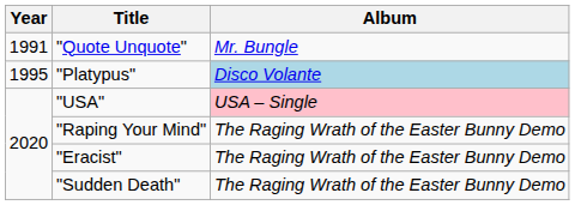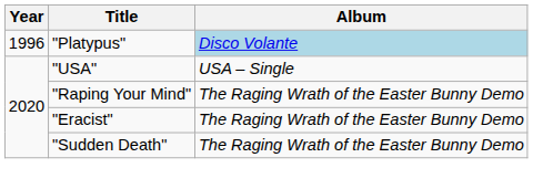- row: 1991 | "Quote Unquote" | Mr. Bungle
"Platypus" | Year: 1995 -> 1996
"USA" | Album: pink background -> no background
